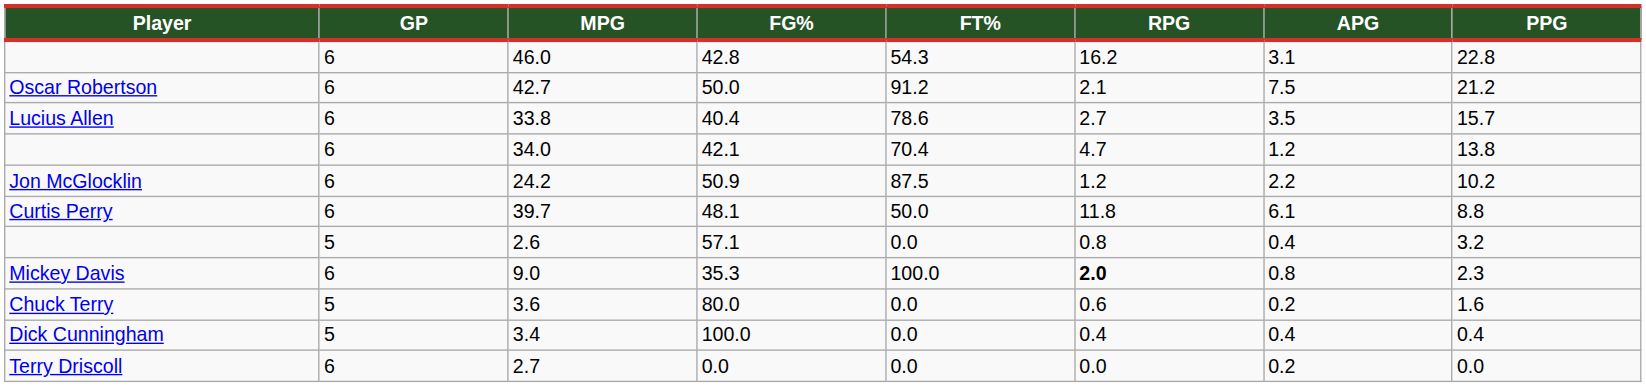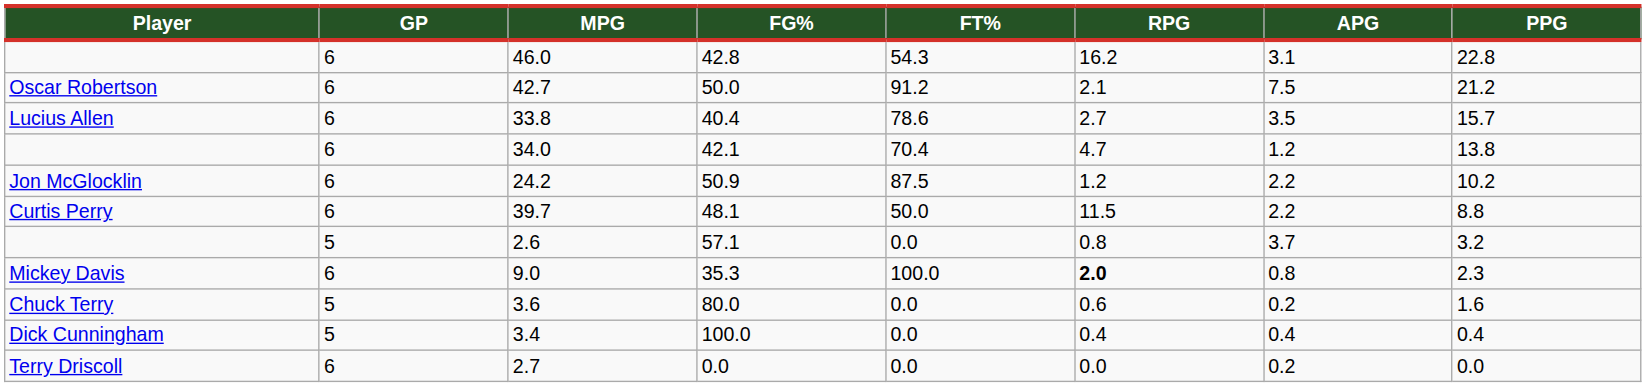39.7 | RPG: 11.8 -> 11.5
39.7 | APG: 6.1 -> 2.2
2.6 | APG: 0.4 -> 3.7
